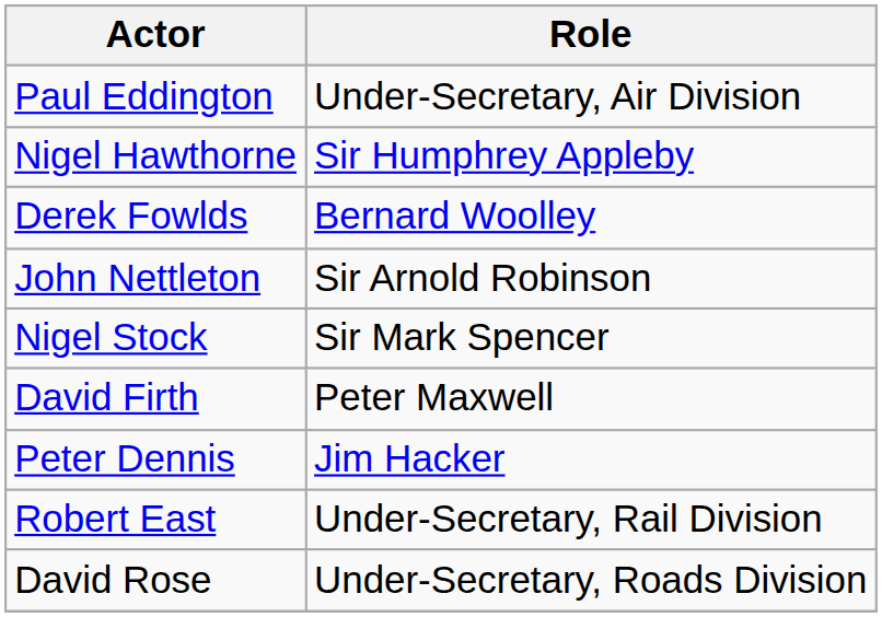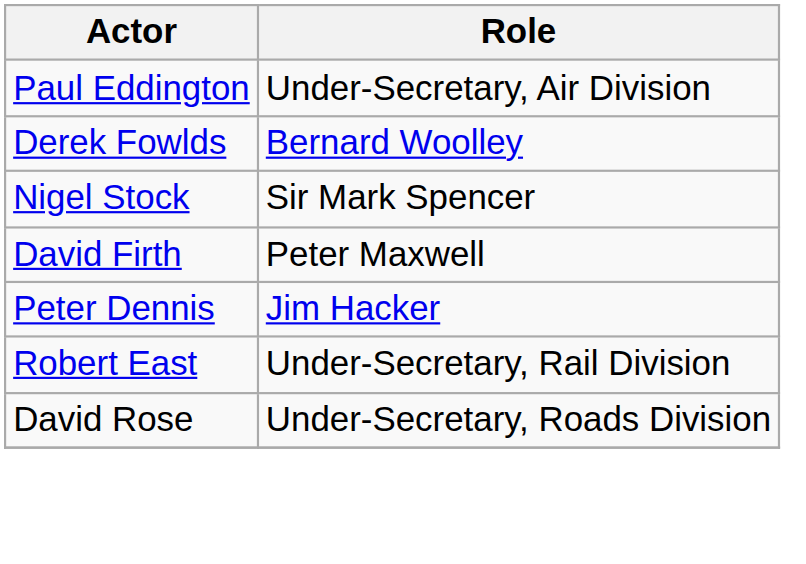- row: Nigel Hawthorne | Sir Humphrey Appleby
- row: John Nettleton | Sir Arnold Robinson
